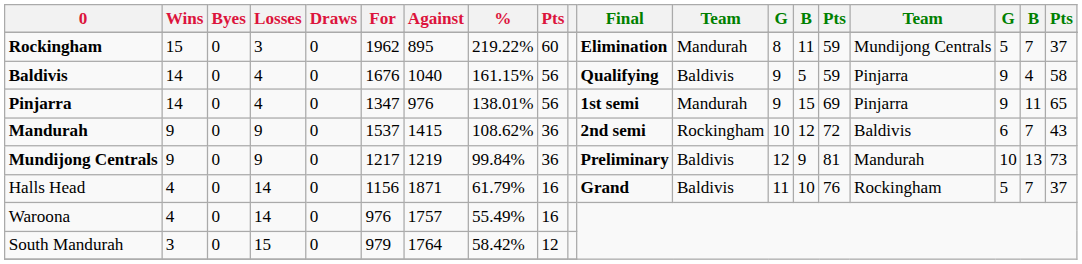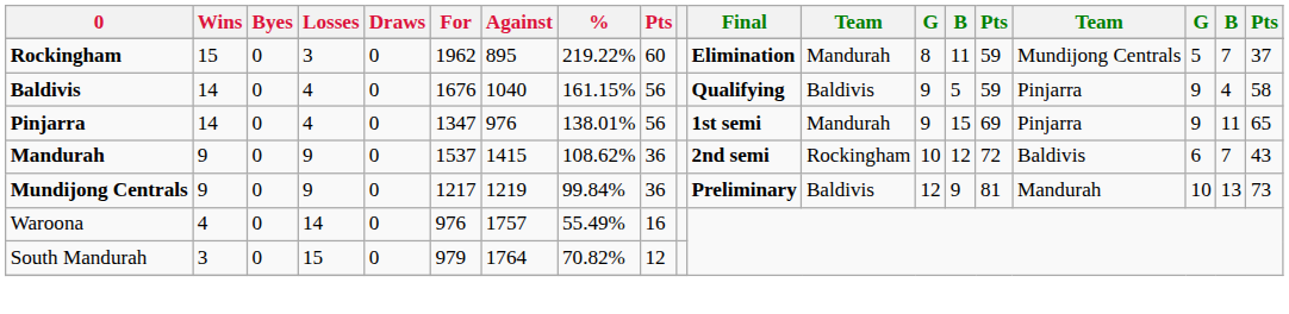- row: Halls Head | 4 | 0 | 14 | 0 | 1156 | 1871 | 61.79% | 16 | Grand | Baldivis | 11 | 10 | 76 | Rockingham | 5 | 7 | 37
South Mandurah | %: 58.42% -> 70.82%
